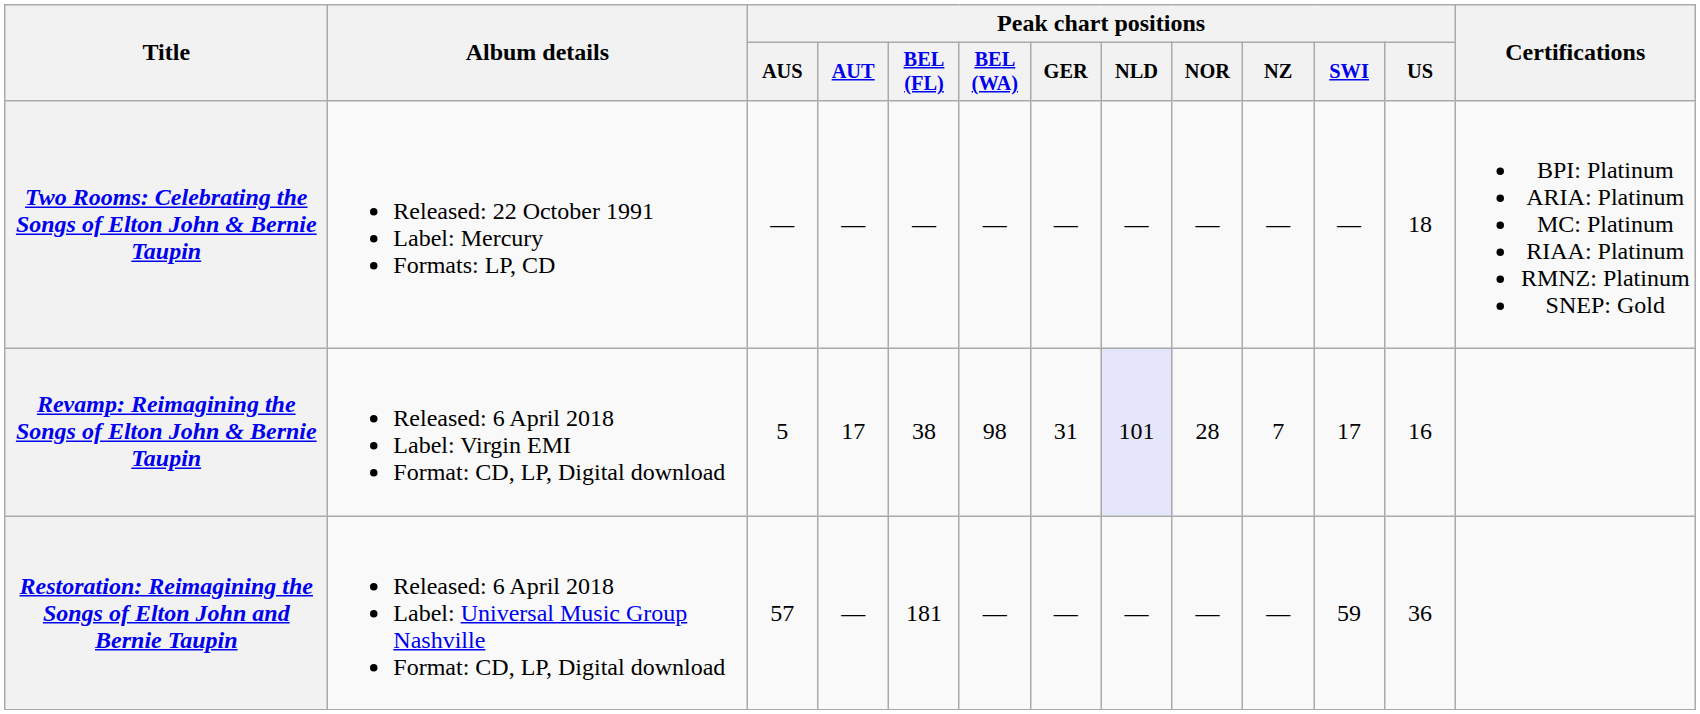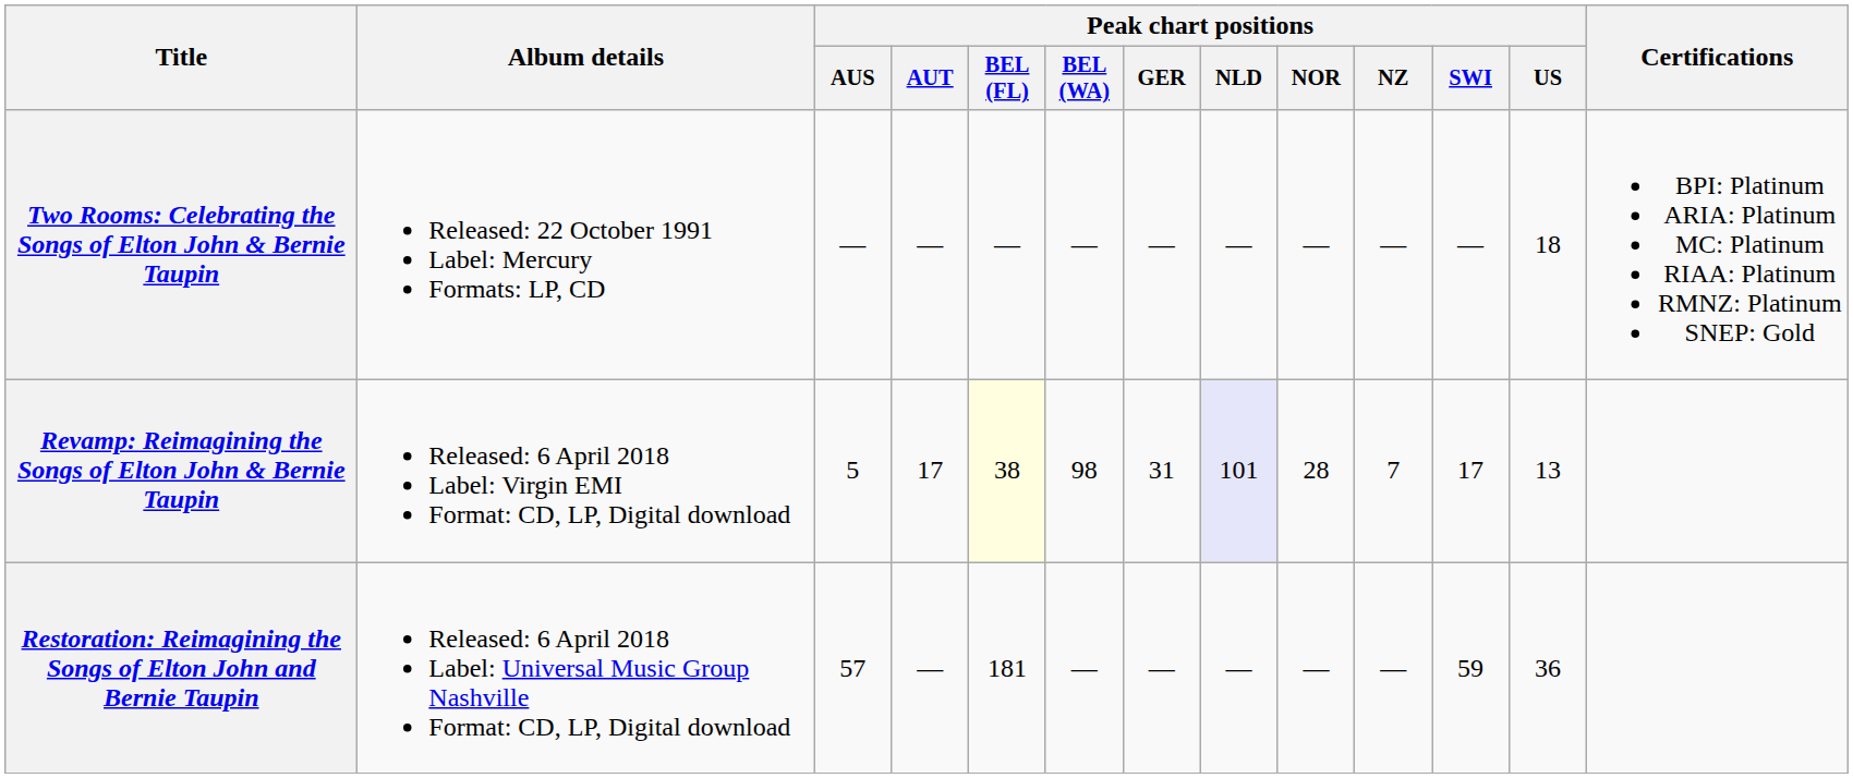Revamp: Reimagining the Songs of Elton John & Bernie Taupin | Peak chart positions / BEL (FL): no background -> lightyellow background
Revamp: Reimagining the Songs of Elton John & Bernie Taupin | Peak chart positions / US: 16 -> 13
